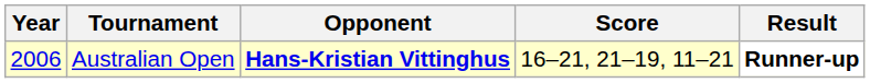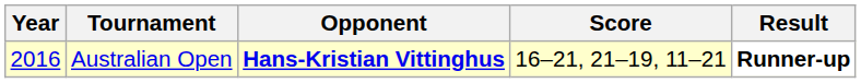Australian Open | Year: 2006 -> 2016
